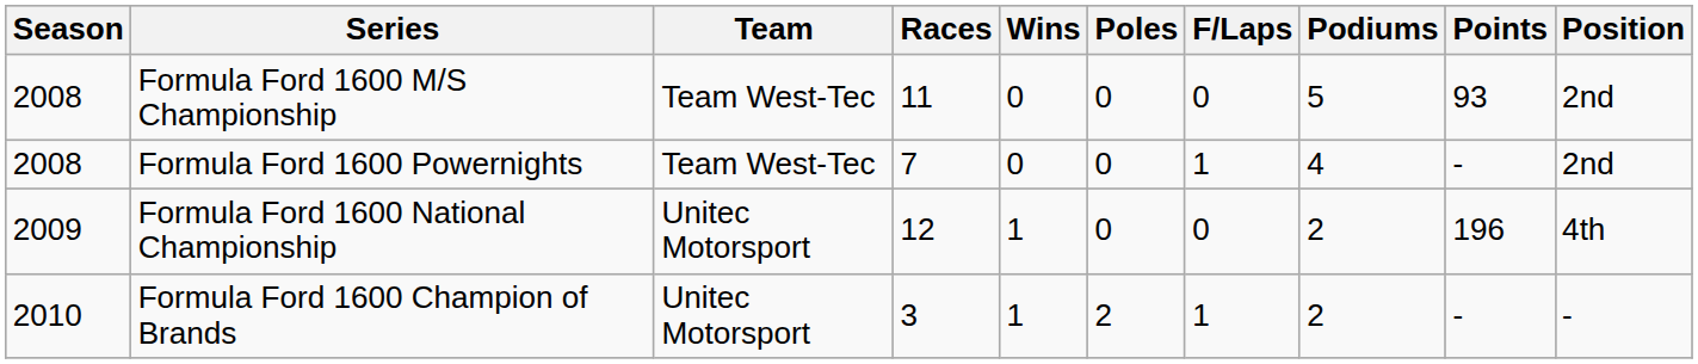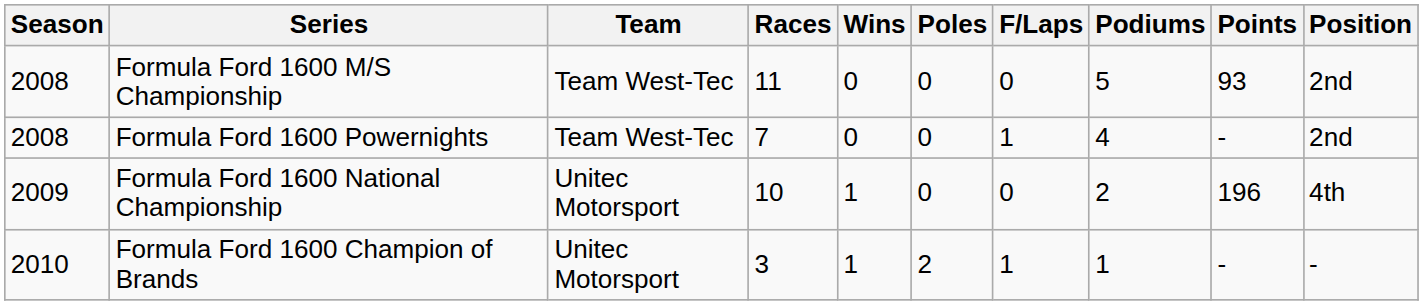Formula Ford 1600 National Championship | Races: 12 -> 10
Formula Ford 1600 Champion of Brands | Podiums: 2 -> 1
